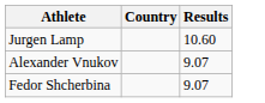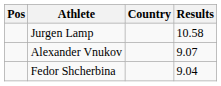+ column: Pos
Jurgen Lamp | Results: 10.60 -> 10.58
Fedor Shcherbina | Results: 9.07 -> 9.04
